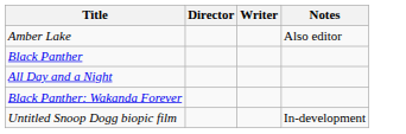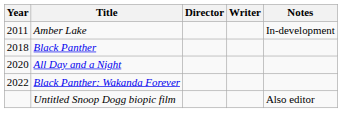+ column: Year | 2011 | 2018 | 2020 | 2022
Amber Lake | Notes: Also editor -> In-development
Untitled Snoop Dogg biopic film | Notes: In-development -> Also editor
